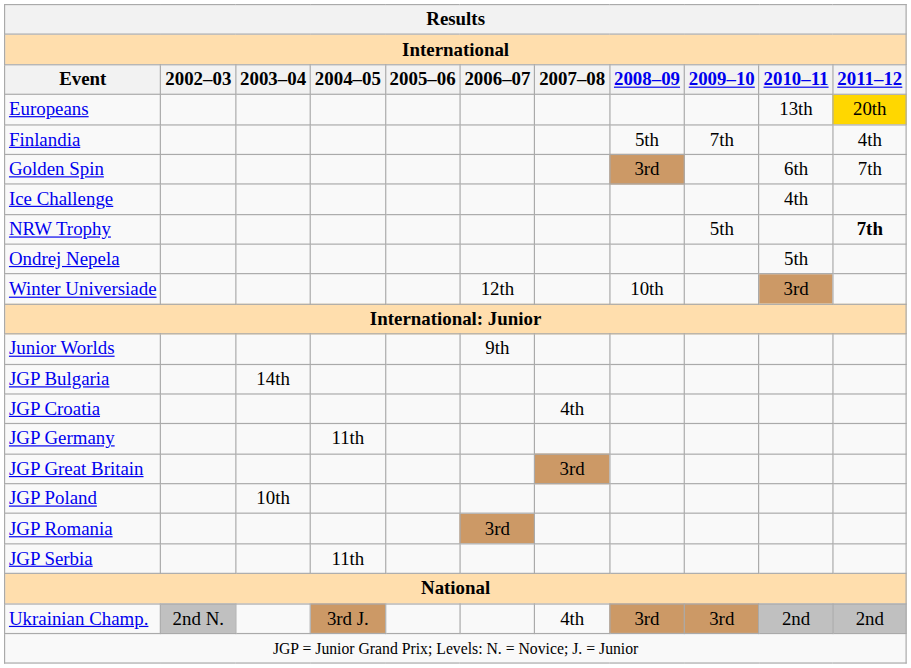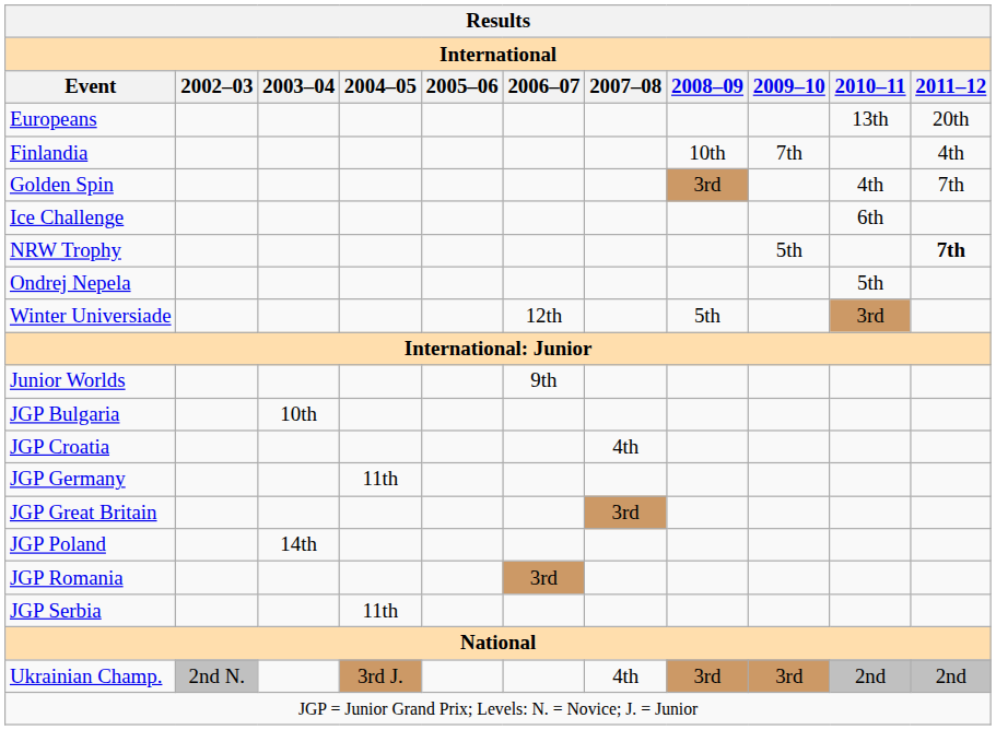Europeans | 2011–12: gold background -> no background
Finlandia | 2008–09: 5th -> 10th
Golden Spin | 2010–11: 6th -> 4th
Ice Challenge | 2010–11: 4th -> 6th
Winter Universiade | 2008–09: 10th -> 5th
JGP Bulgaria | 2003–04: 14th -> 10th
JGP Poland | 2003–04: 10th -> 14th
